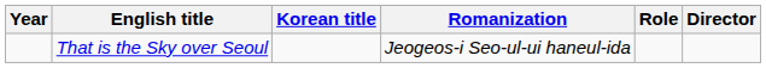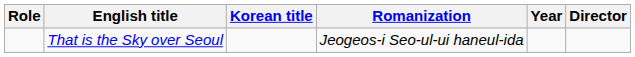columns swapped: Year <-> Role
